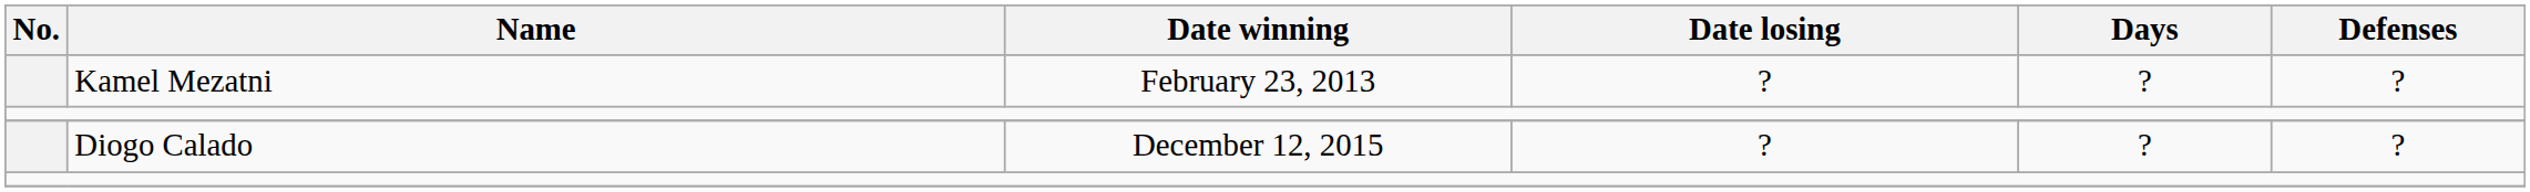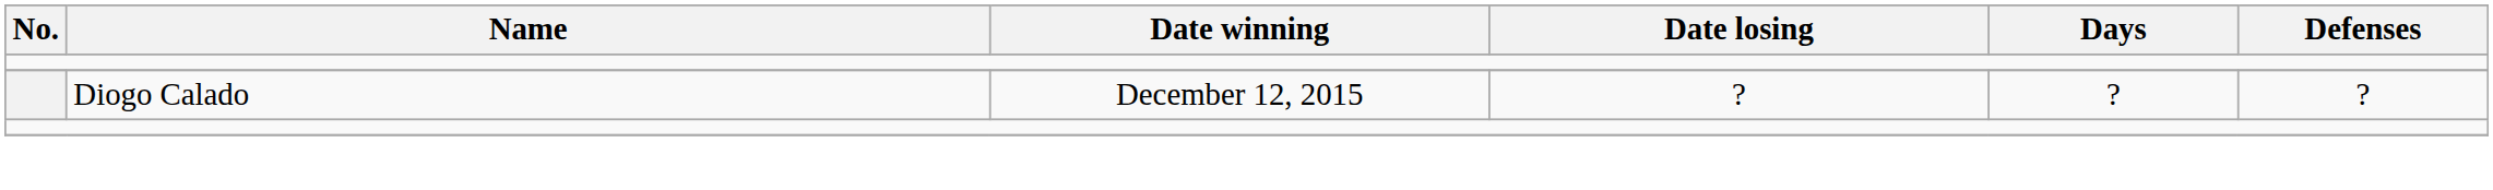- row: Kamel Mezatni | February 23, 2013 | ? | ? | ?
